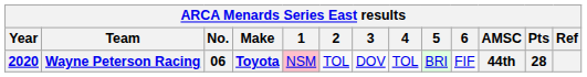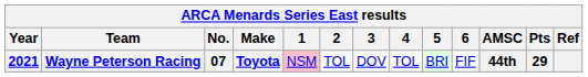Wayne Peterson Racing | Year: 2020 -> 2021
Wayne Peterson Racing | No.: 06 -> 07
Wayne Peterson Racing | Pts: 28 -> 29
